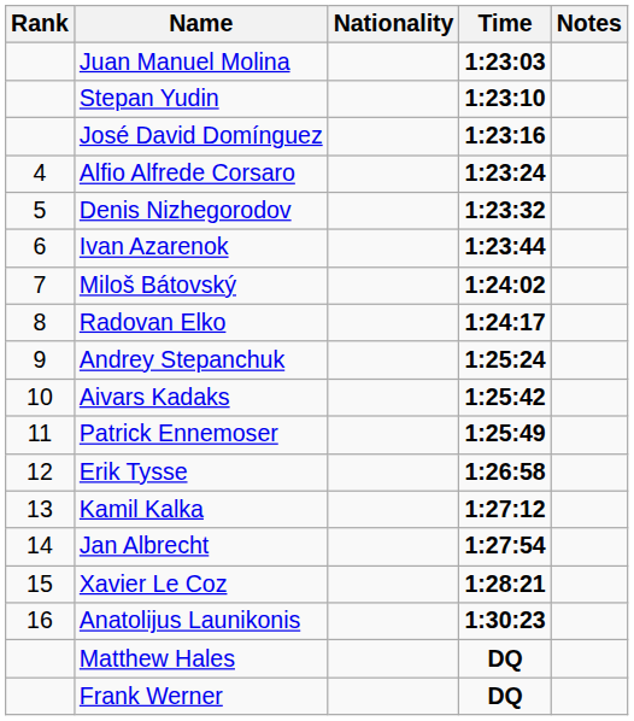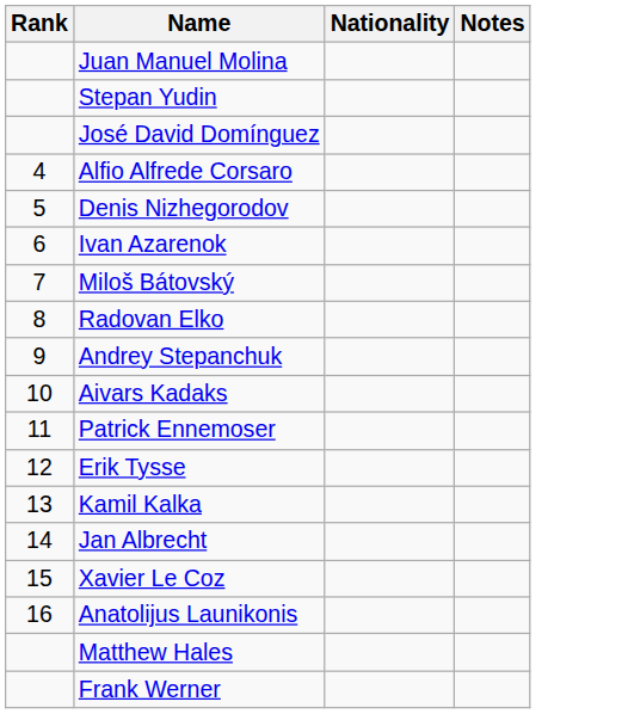- column: Time | 1:23:03 | 1:23:10 | 1:23:16 | 1:23:24 | 1:23:32 | 1:23:44 | 1:24:02 | 1:24:17 | 1:25:24 | 1:25:42 | 1:25:49 | 1:26:58 | 1:27:12 | 1:27:54 | 1:28:21 | 1:30:23 | DQ | DQ
